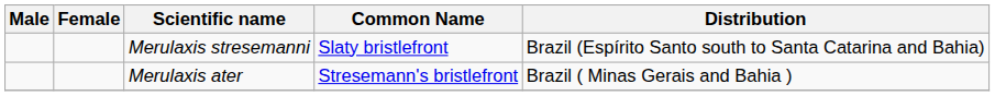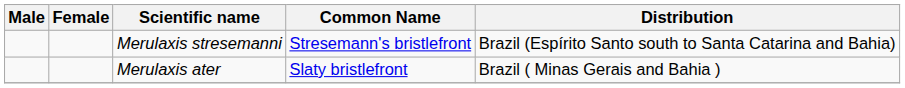Merulaxis stresemanni | Common Name: Slaty bristlefront -> Stresemann's bristlefront
Merulaxis ater | Common Name: Stresemann's bristlefront -> Slaty bristlefront
